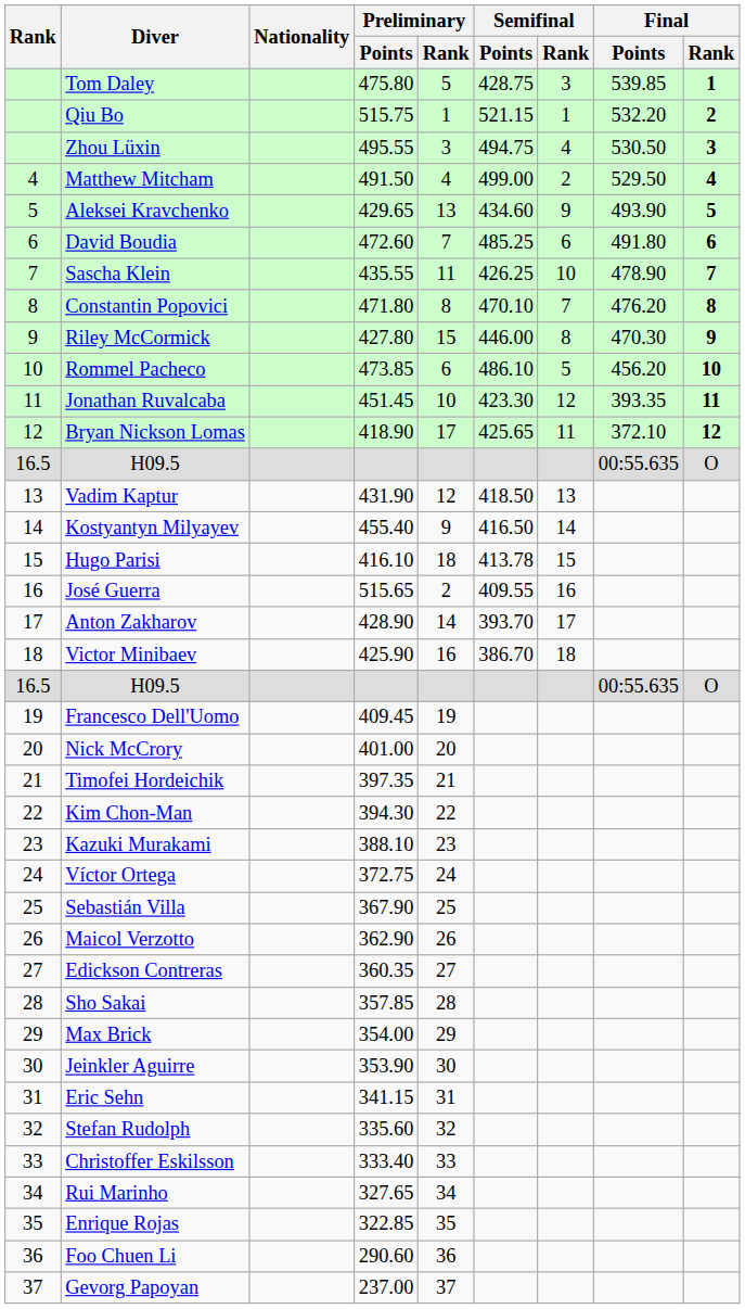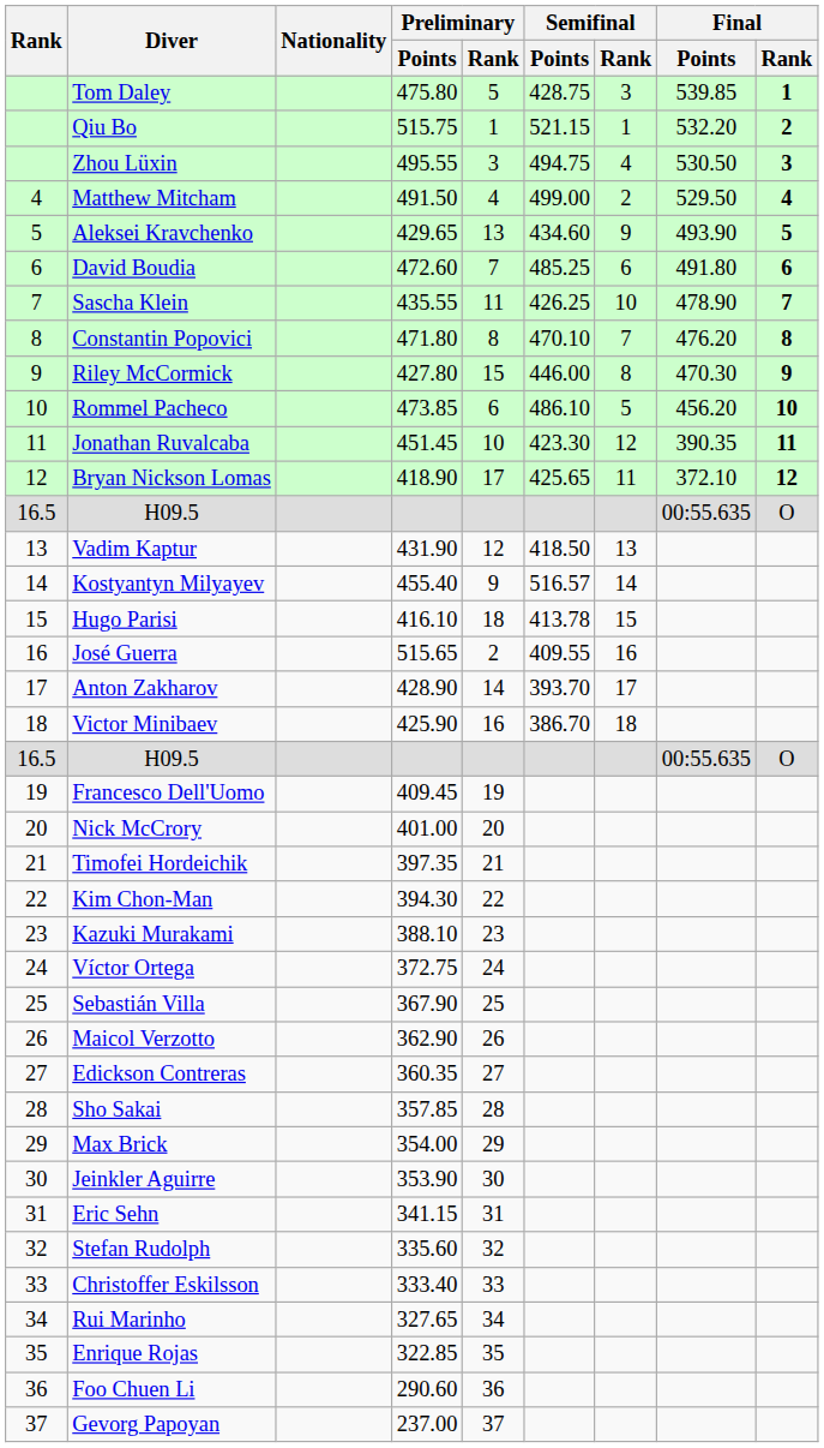Jonathan Ruvalcaba | Final / Points: 393.35 -> 390.35
Kostyantyn Milyayev | Semifinal / Points: 416.50 -> 516.57
